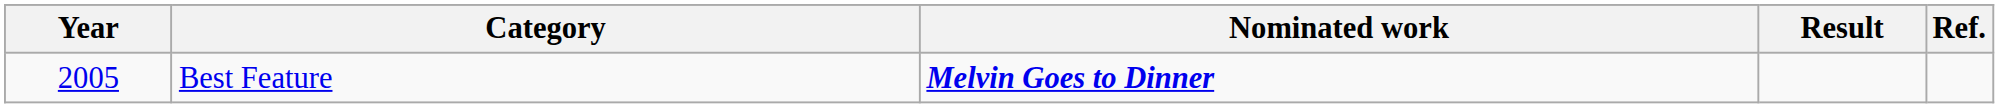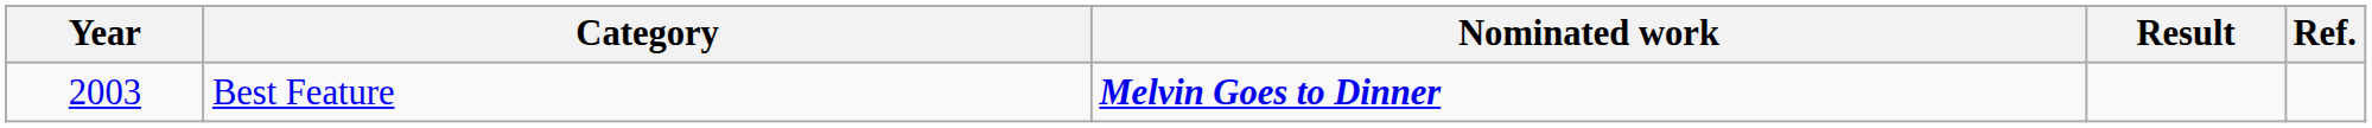Best Feature | Year: 2005 -> 2003
